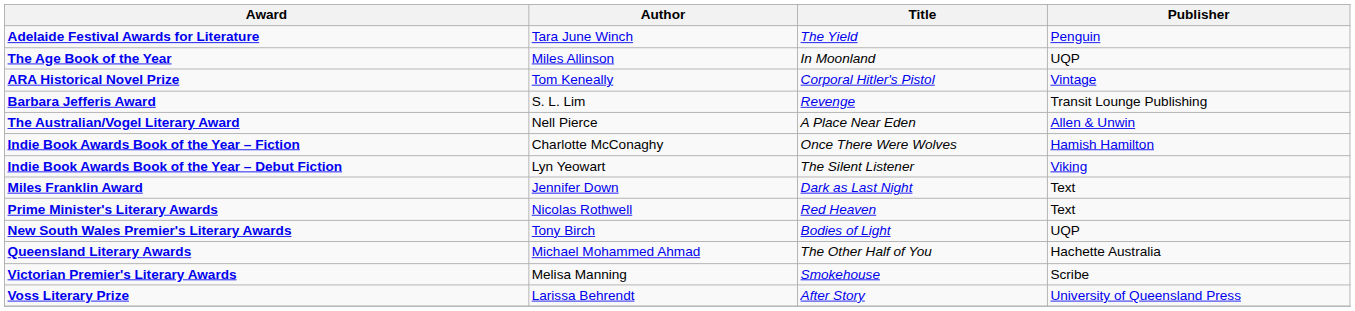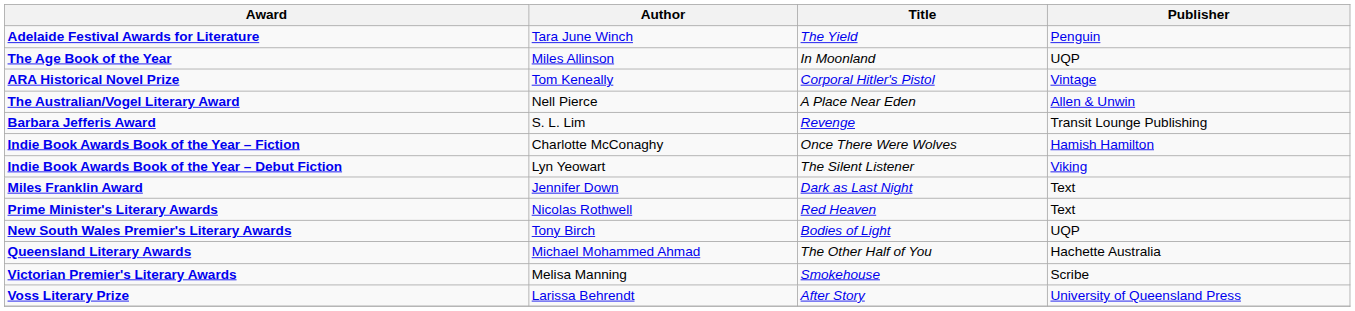rows swapped: The Australian/Vogel Literary Award <-> Barbara Jefferis Award
